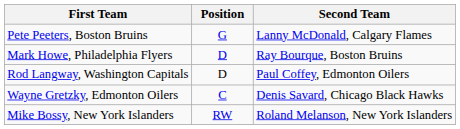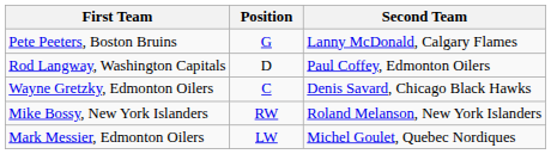- row: Mark Howe, Philadelphia Flyers | D | Ray Bourque, Boston Bruins
+ row: Mark Messier, Edmonton Oilers | LW | Michel Goulet, Quebec Nordiques
